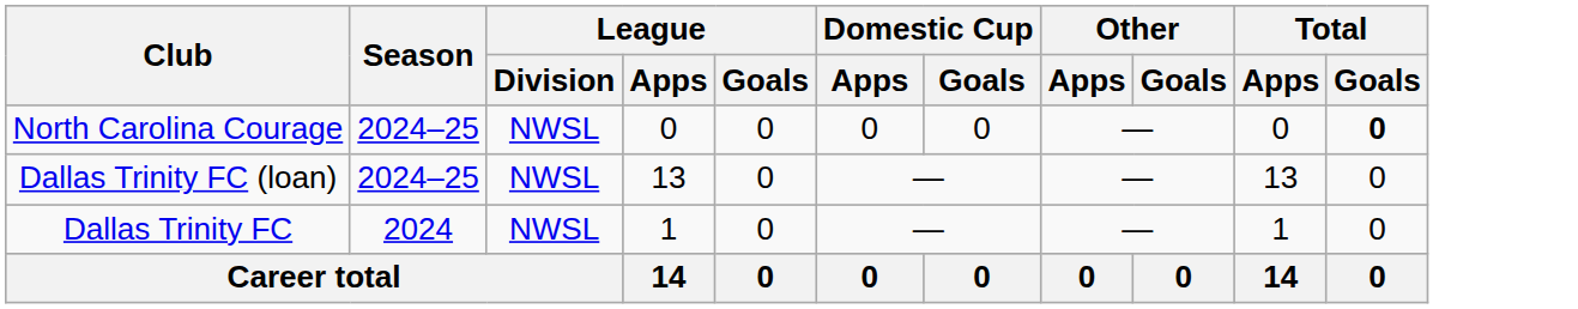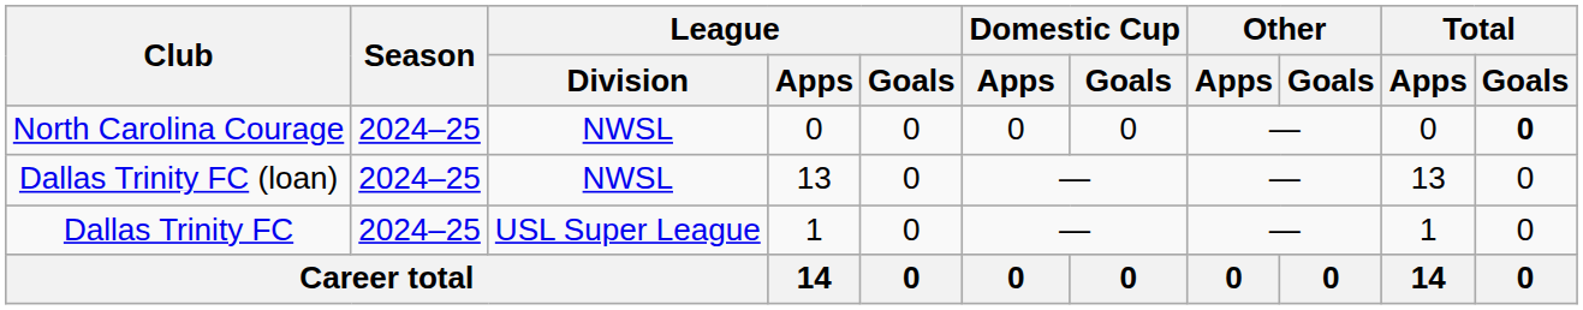Dallas Trinity FC | Season: 2024 -> 2024–25
Dallas Trinity FC | League / Division: NWSL -> USL Super League
